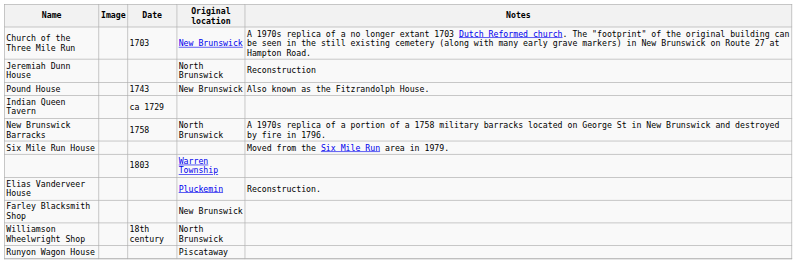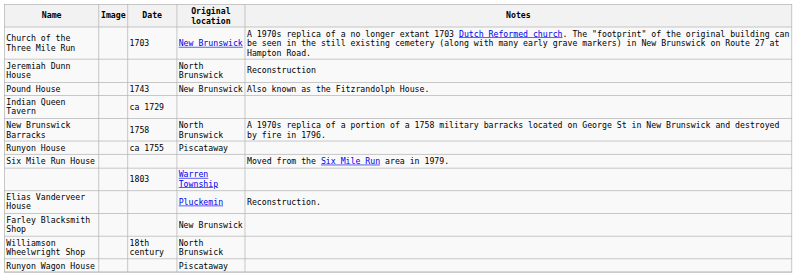+ row: Runyon House | ca 1755 | Piscataway
